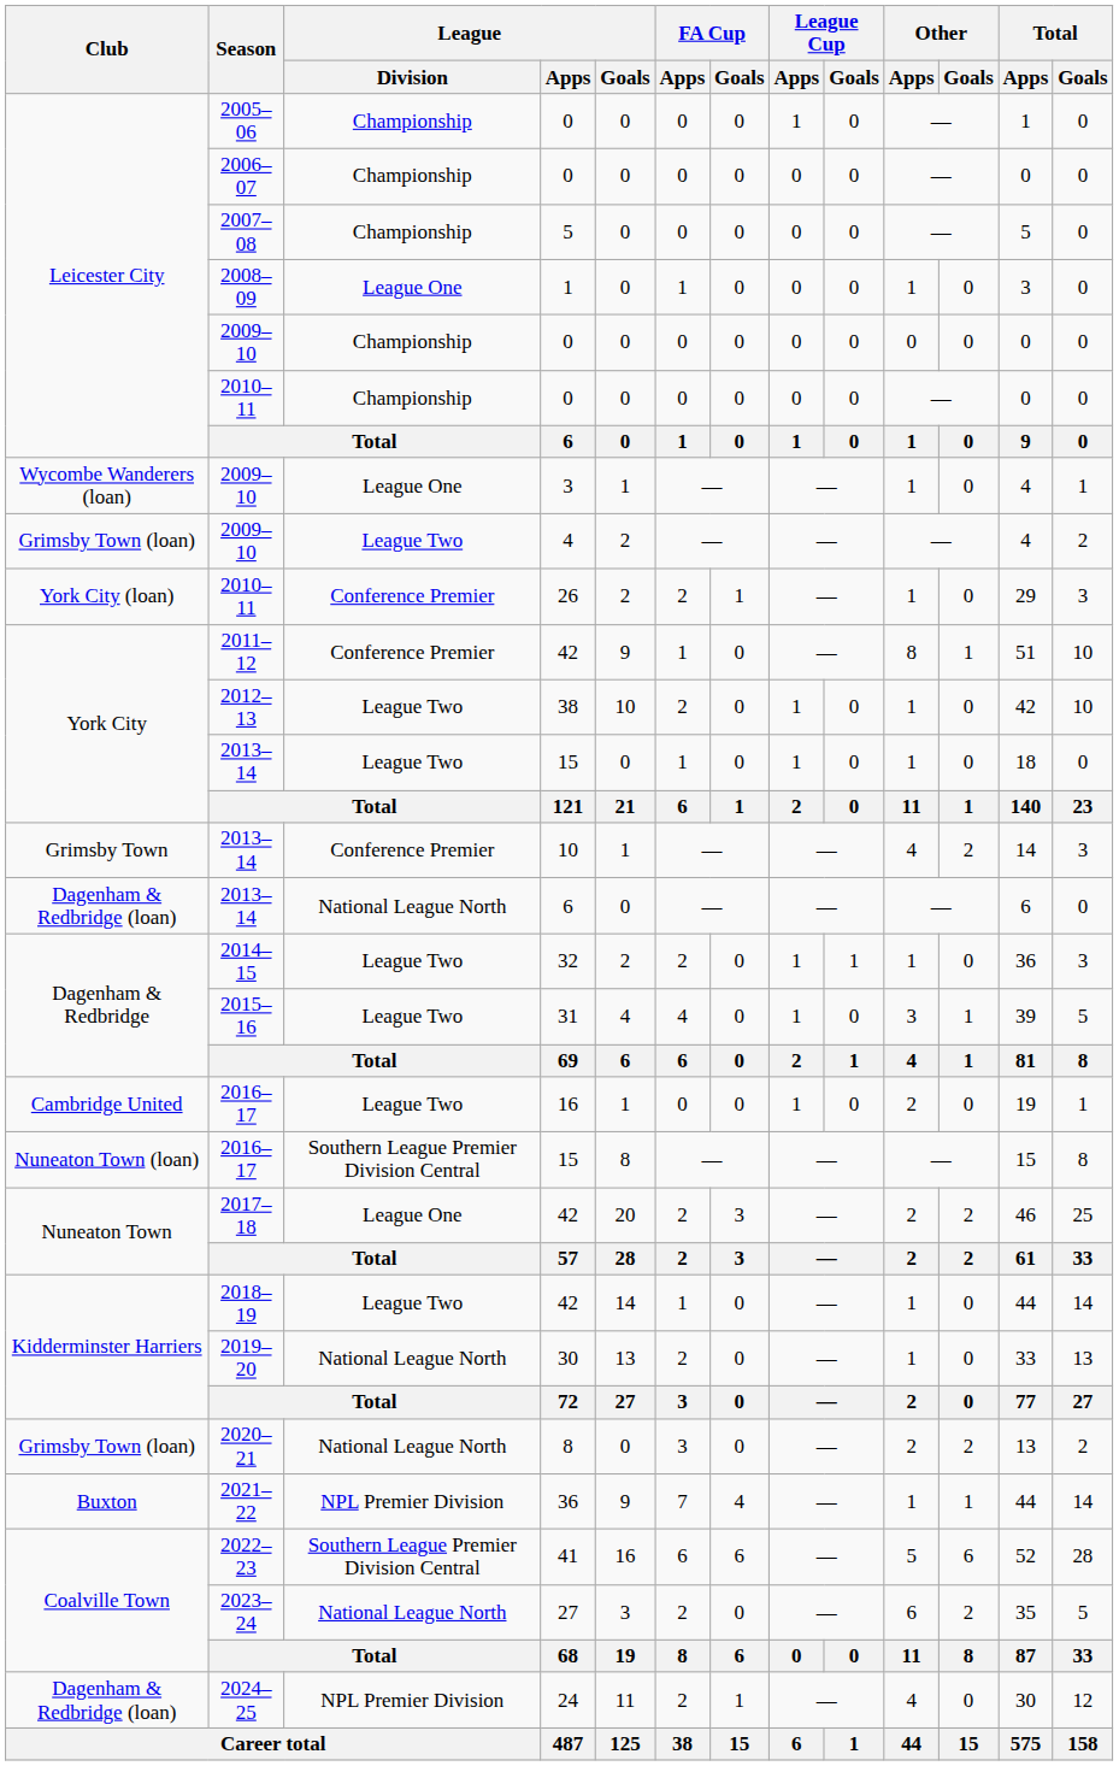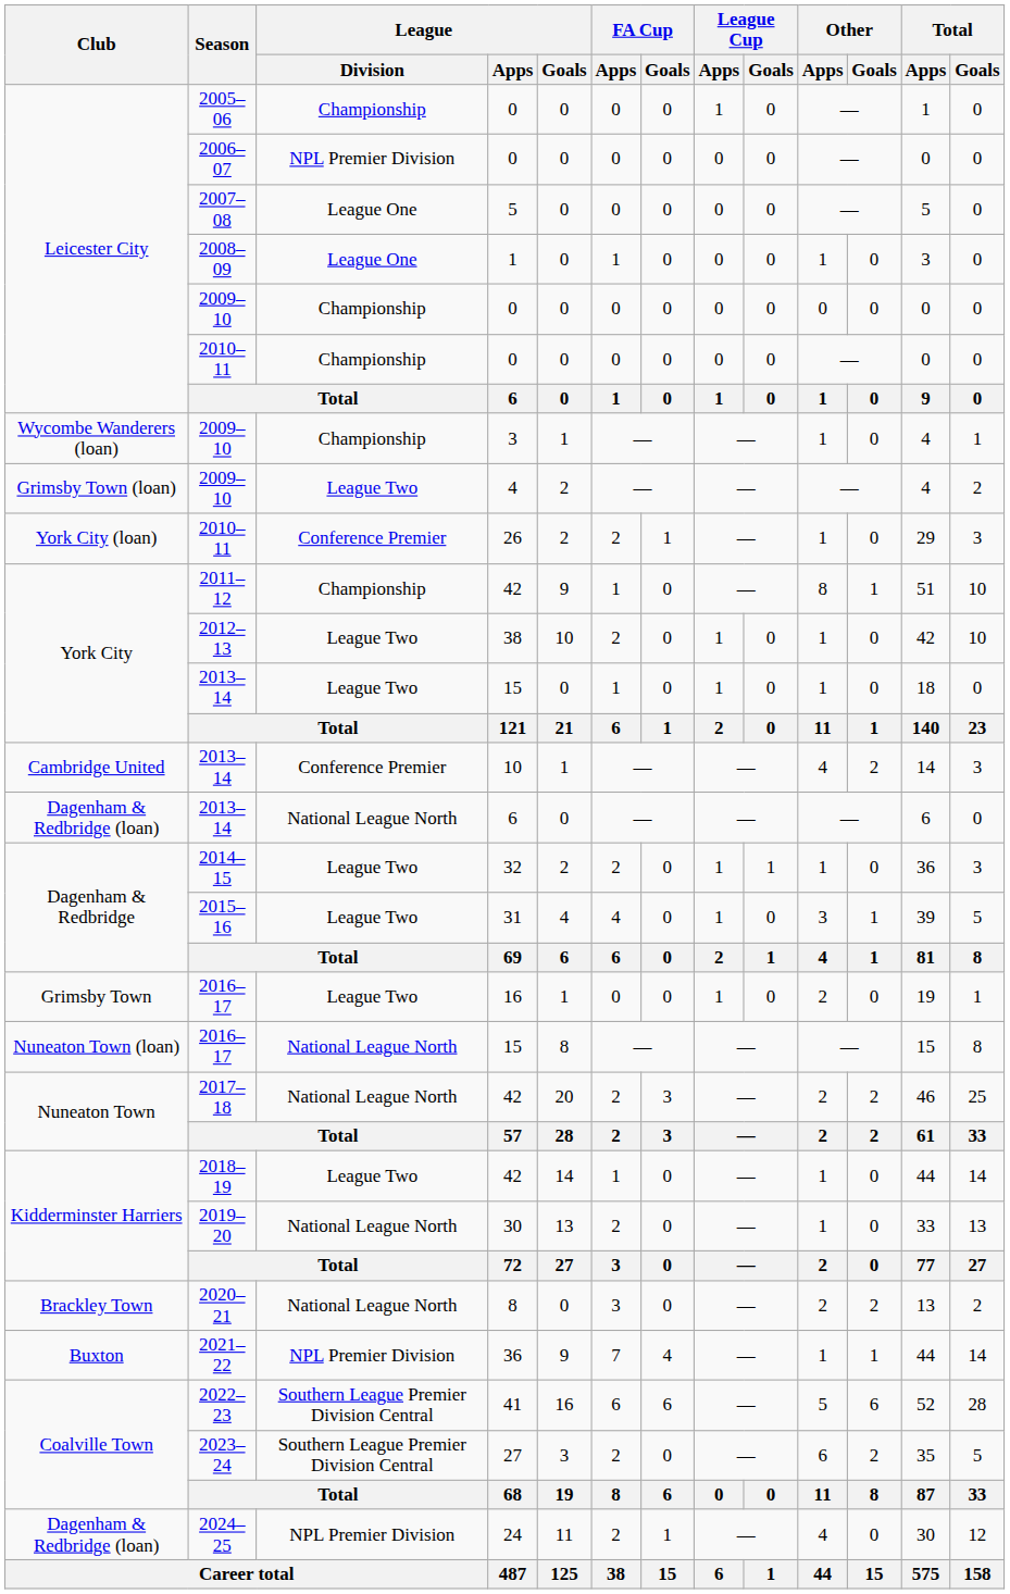2006–07 | League / Division: Championship -> NPL Premier Division
2007–08 | League / Division: Championship -> League One
2009–10 / 3 | League / Division: League One -> Championship
2011–12 | League / Division: Conference Premier -> Championship
2013–14 / 10 | Club: Grimsby Town -> Cambridge United
2016–17 / 16 | Club: Cambridge United -> Grimsby Town
2016–17 / 15 | League / Division: Southern League Premier Division Central -> National League North
2017–18 | League / Division: League One -> National League North
2020–21 | Club: Grimsby Town (loan) -> Brackley Town
2023–24 | League / Division: National League North -> Southern League Premier Division Central
